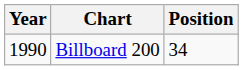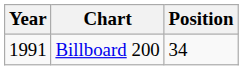Billboard 200 | Year: 1990 -> 1991
